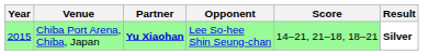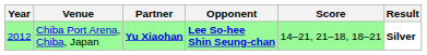Chiba Port Arena, Chiba, Japan | Year: 2015 -> 2012
Chiba Port Arena, Chiba, Japan | Opponent: normal -> bold
